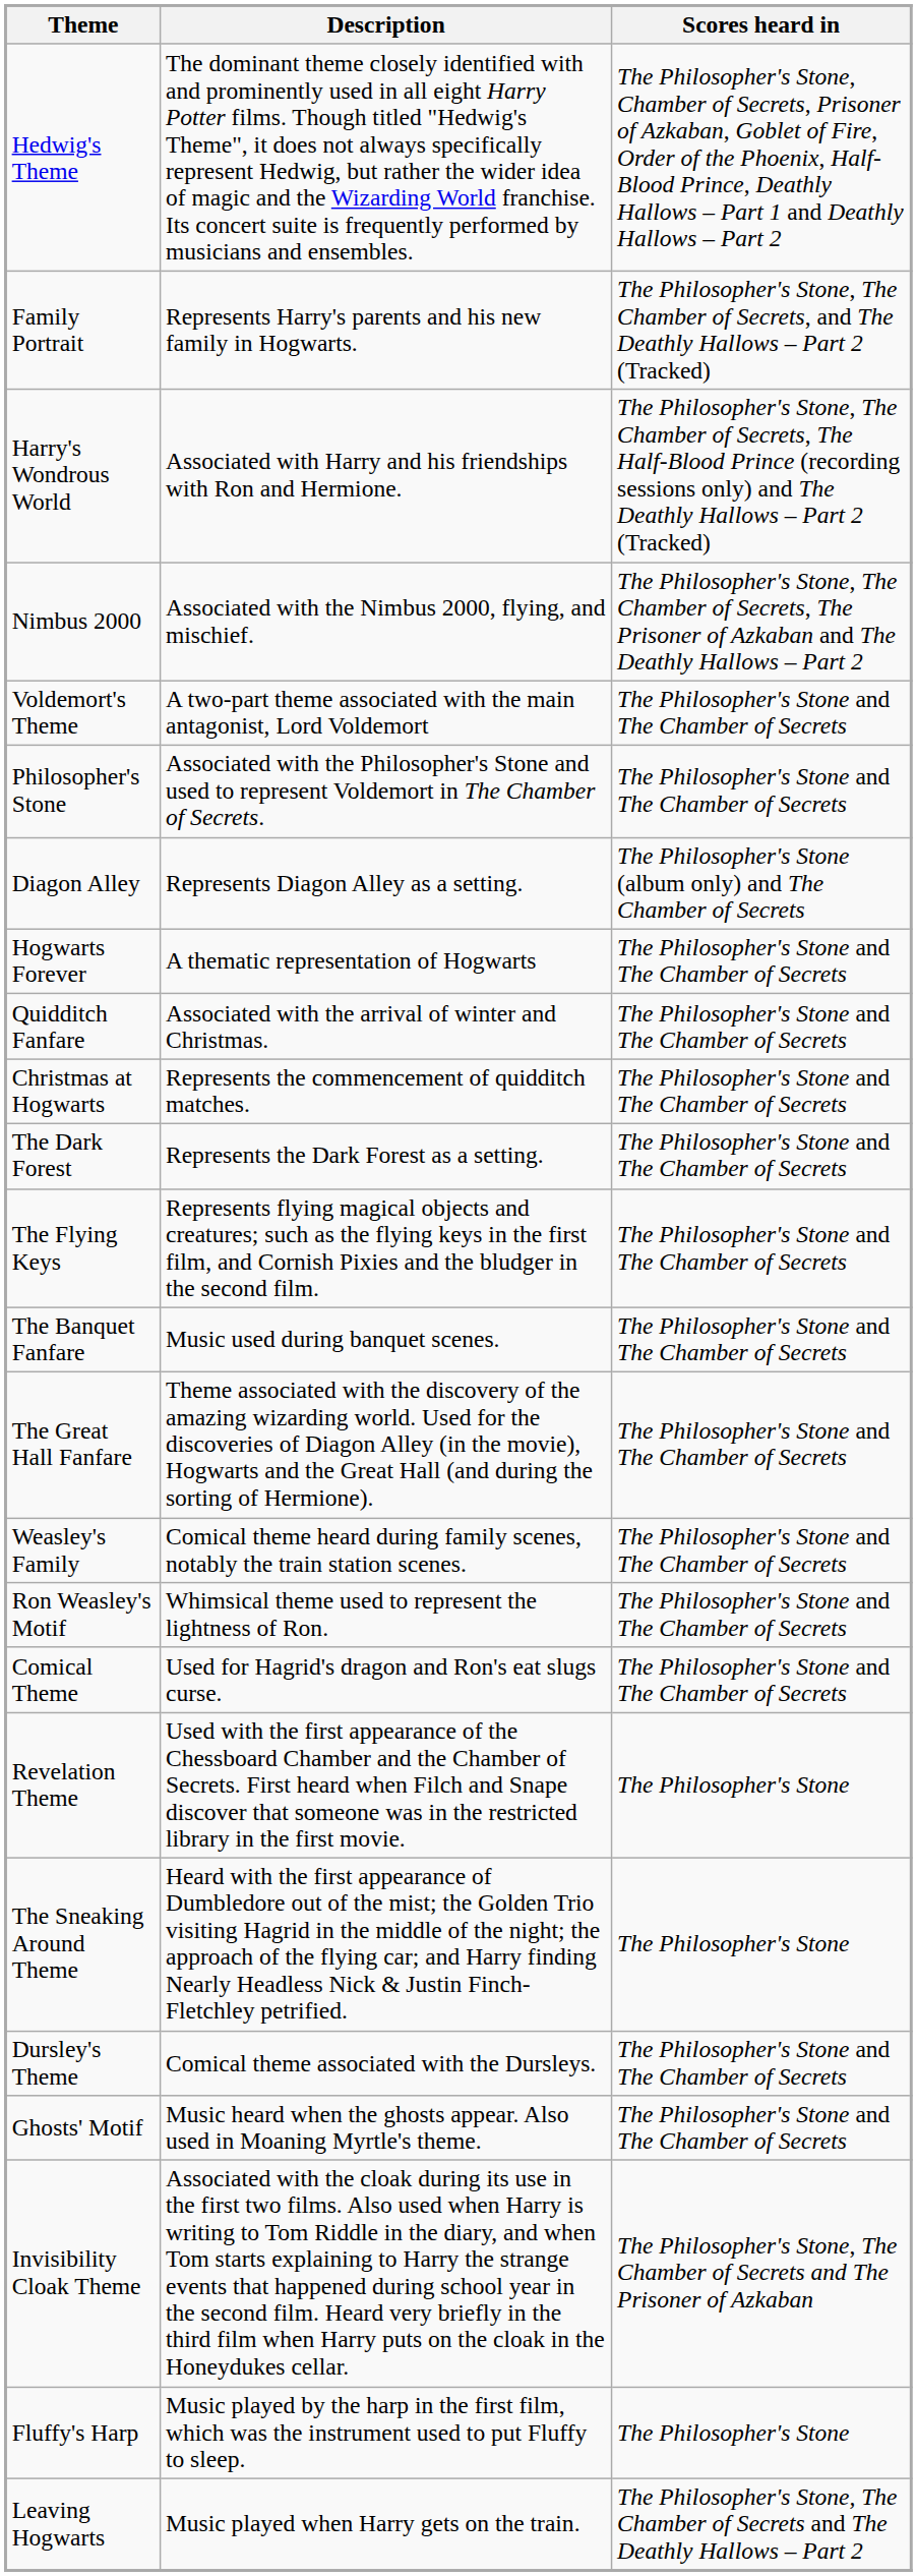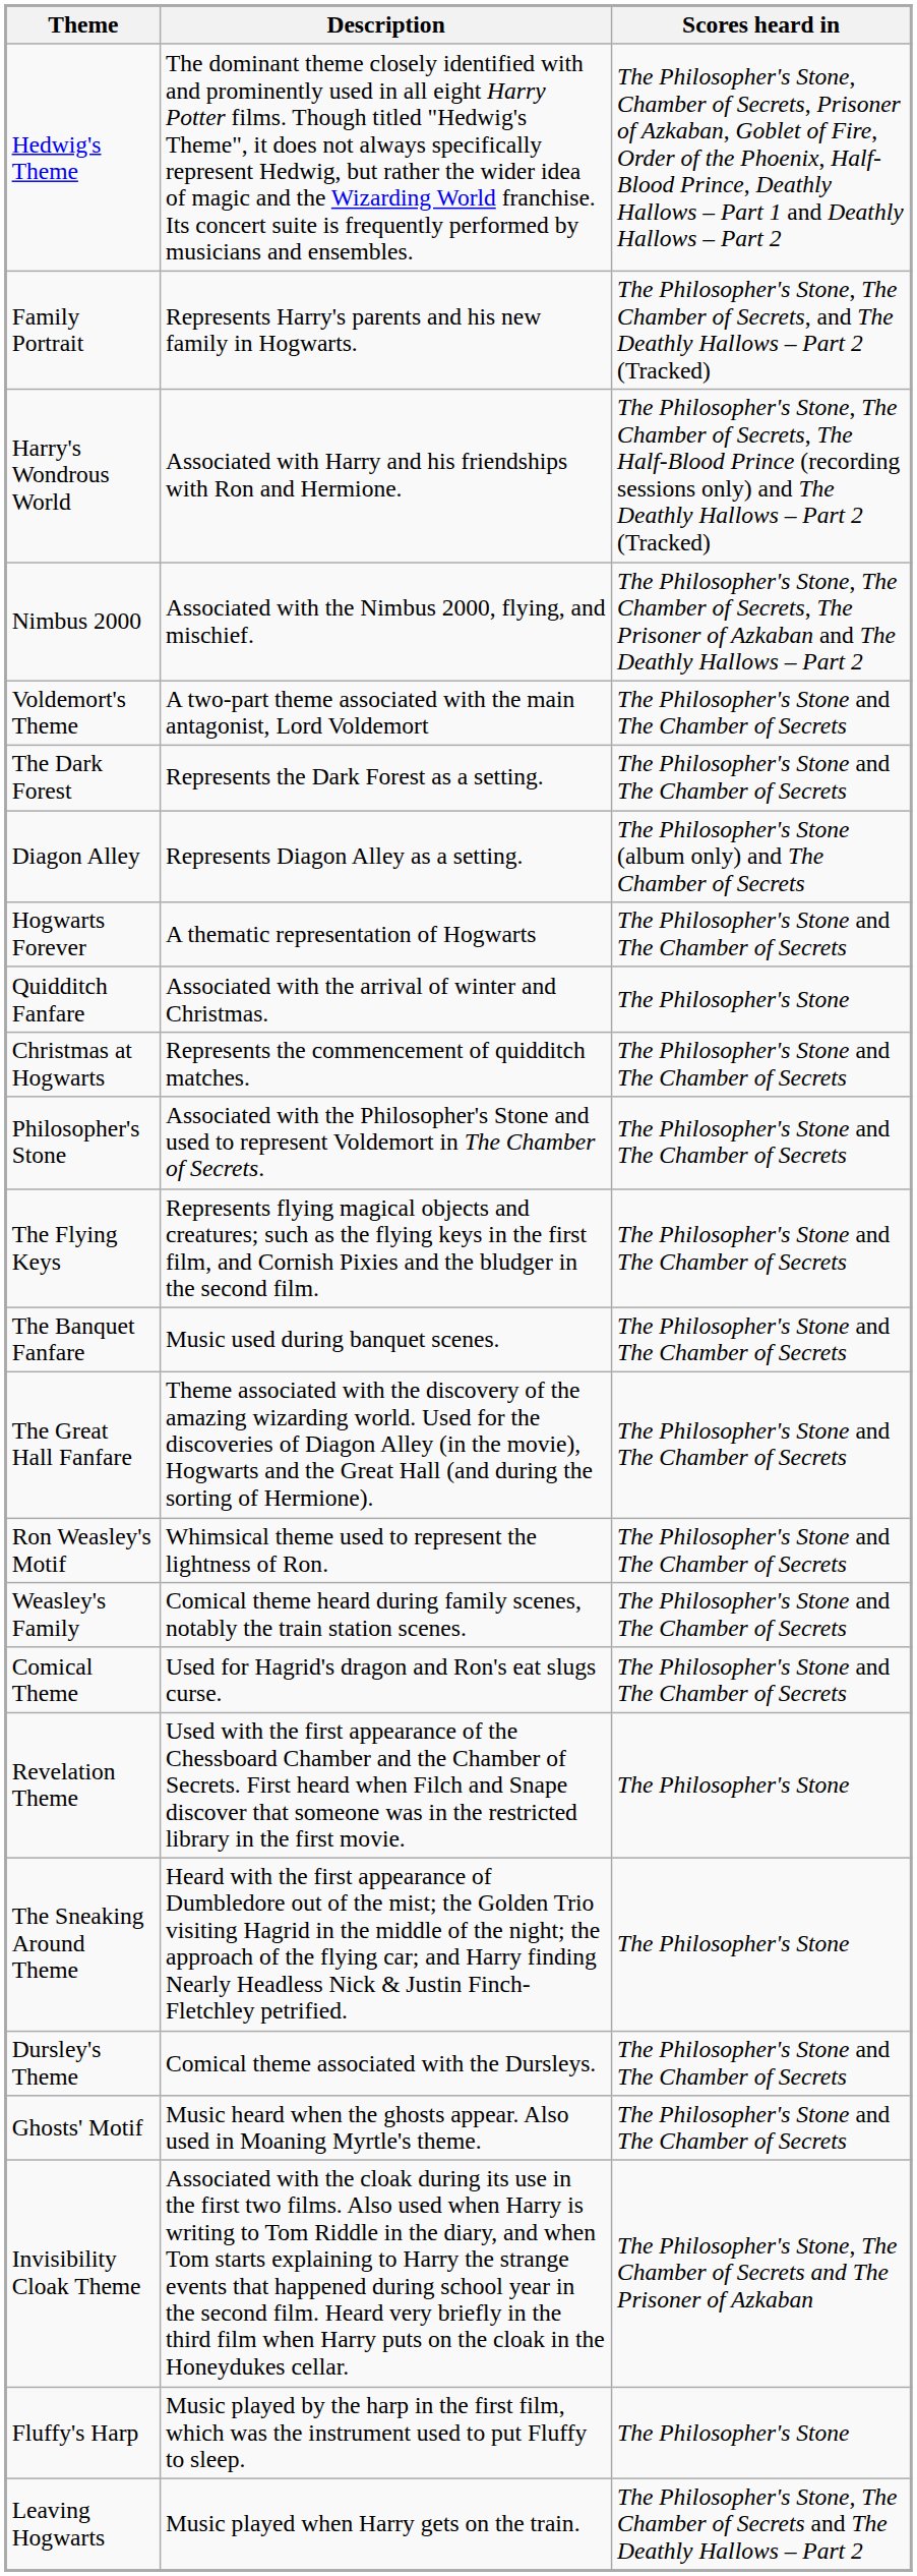rows swapped: Philosopher's Stone <-> The Dark Forest
Quidditch Fanfare | Scores heard in: The Philosopher's Stone and The Chamber of Secrets -> The Philosopher's Stone
rows swapped: Ron Weasley's Motif <-> Weasley's Family
